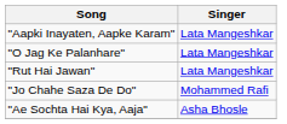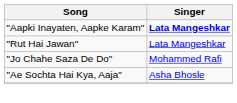"Aapki Inayaten, Aapke Karam" | Singer: normal -> bold
- row: "O Jag Ke Palanhare" | Lata Mangeshkar
